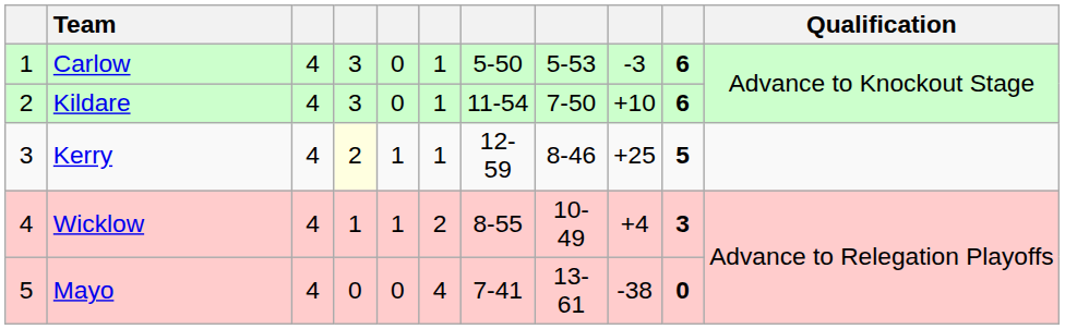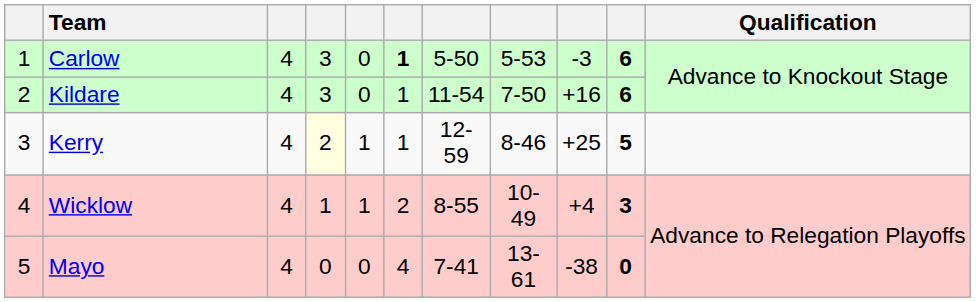Carlow | column 6: normal -> bold
Kildare | column 9: +10 -> +16
